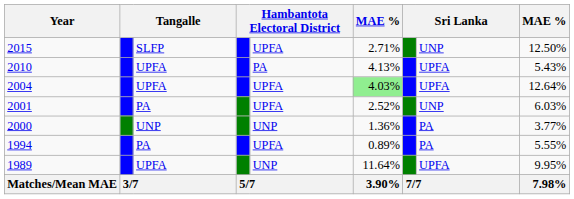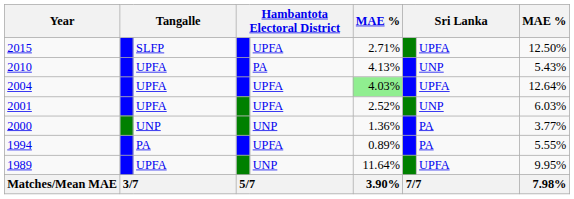2015 | column 8: UNP -> UPFA
2010 | column 8: UPFA -> UNP
2001 | column 3: PA -> UPFA
